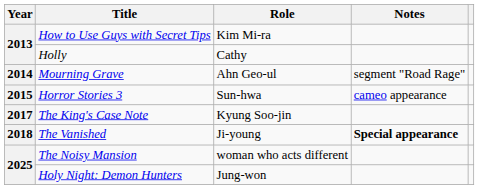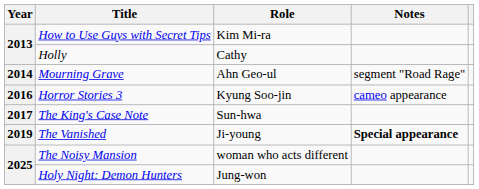Horror Stories 3 | Year: 2015 -> 2016
Horror Stories 3 | Role: Sun-hwa -> Kyung Soo-jin
The King's Case Note | Role: Kyung Soo-jin -> Sun-hwa
The Vanished | Year: 2018 -> 2019
